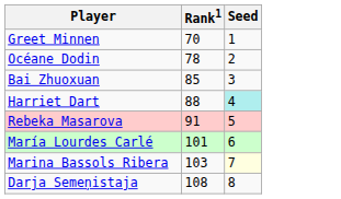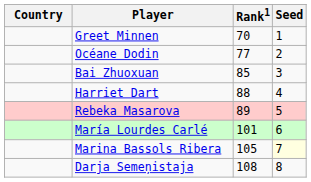+ column: Country
Océane Dodin | Rank1: 78 -> 77
Harriet Dart | Seed: paleturquoise background -> no background
Rebeka Masarova | Rank1: 91 -> 89
Marina Bassols Ribera | Rank1: 103 -> 105
